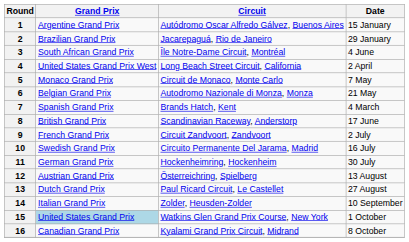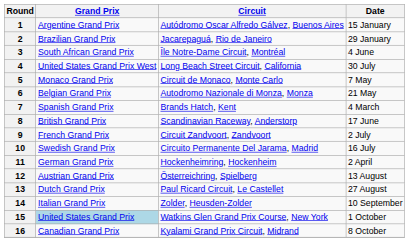4 | Date: 2 April -> 30 July
11 | Date: 30 July -> 2 April
